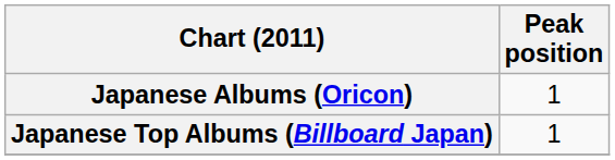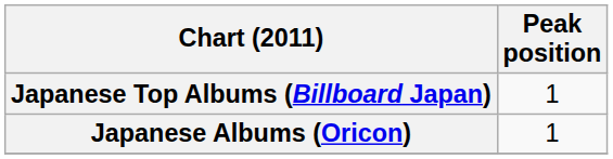rows swapped: Japanese Albums (Oricon) <-> Japanese Top Albums (Billboard Japan)
